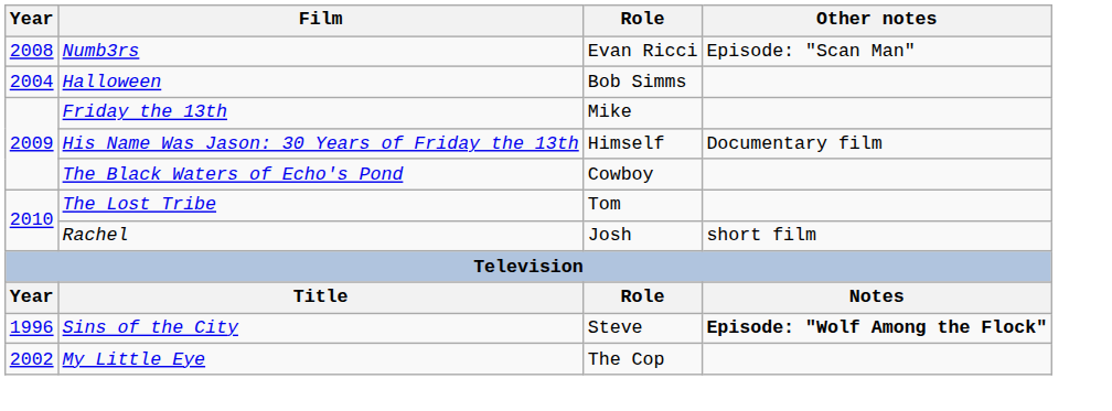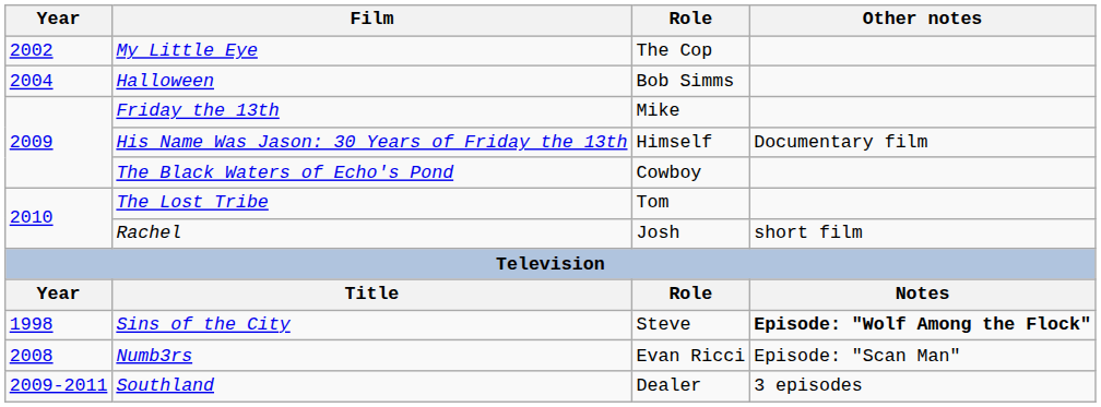rows swapped: My Little Eye <-> Numb3rs
Sins of the City | Year: 1996 -> 1998
+ row: 2009-2011 | Southland | Dealer | 3 episodes
